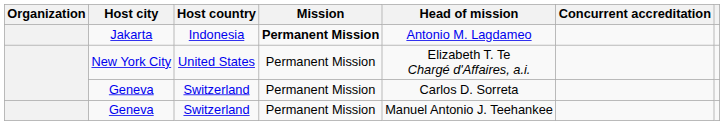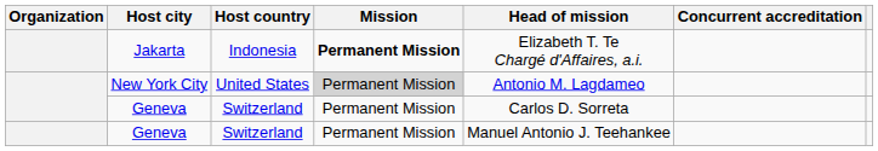Jakarta | Head of mission: Antonio M. Lagdameo -> Elizabeth T. Te Chargé d'Affaires, a.i.
New York City | Mission: no background -> lightgrey background
New York City | Head of mission: Elizabeth T. Te Chargé d'Affaires, a.i. -> Antonio M. Lagdameo
